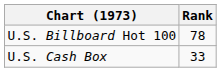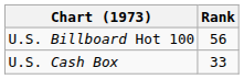U.S. Billboard Hot 100 | Rank: 78 -> 56
